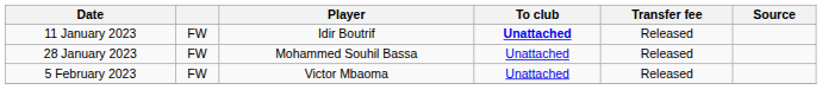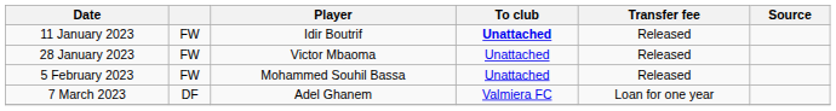28 January 2023 | Player: Mohammed Souhil Bassa -> Victor Mbaoma
5 February 2023 | Player: Victor Mbaoma -> Mohammed Souhil Bassa
+ row: 7 March 2023 | DF | Adel Ghanem | Valmiera FC | Loan for one year
